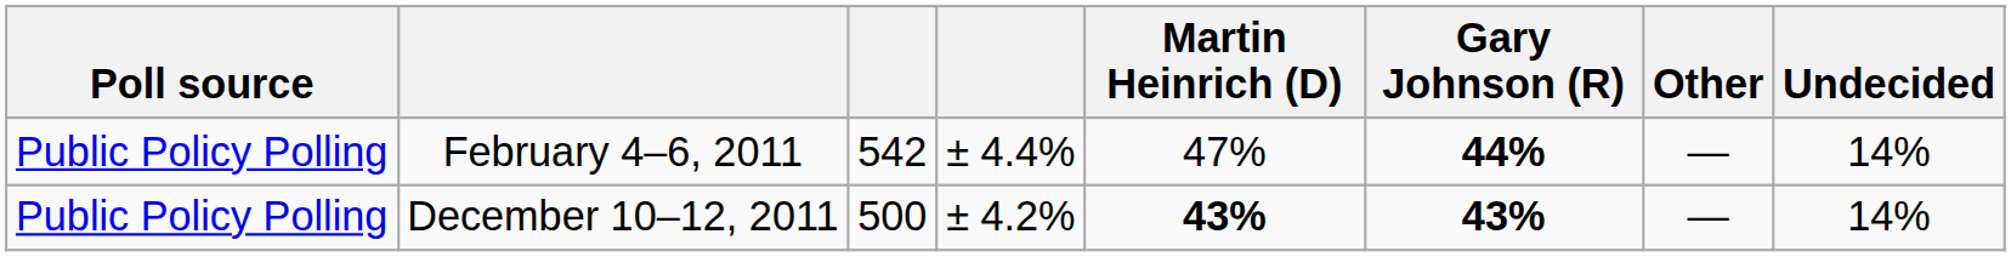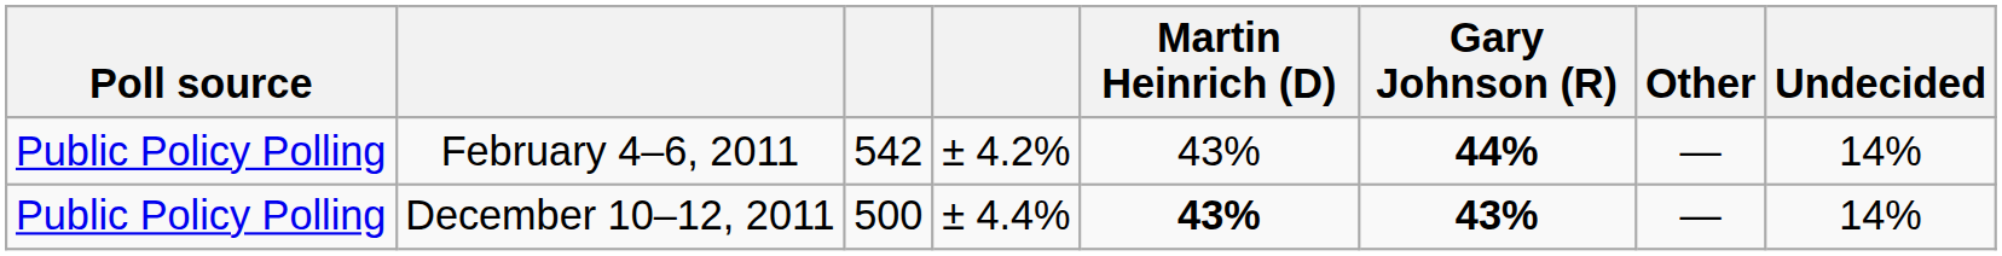February 4–6, 2011 | column 4: ± 4.4% -> ± 4.2%
February 4–6, 2011 | Martin Heinrich (D): 47% -> 43%
December 10–12, 2011 | column 4: ± 4.2% -> ± 4.4%
